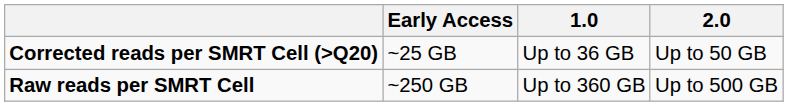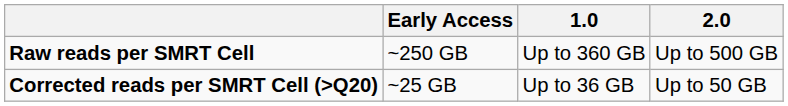rows swapped: Raw reads per SMRT Cell <-> Corrected reads per SMRT Cell (>Q20)
